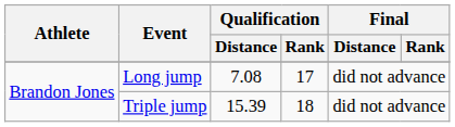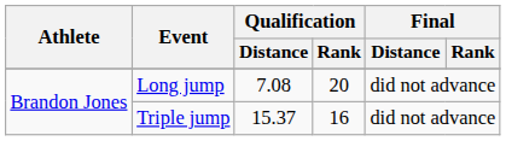Long jump | Qualification / Rank: 17 -> 20
Triple jump | Qualification / Distance: 15.39 -> 15.37
Triple jump | Qualification / Rank: 18 -> 16
